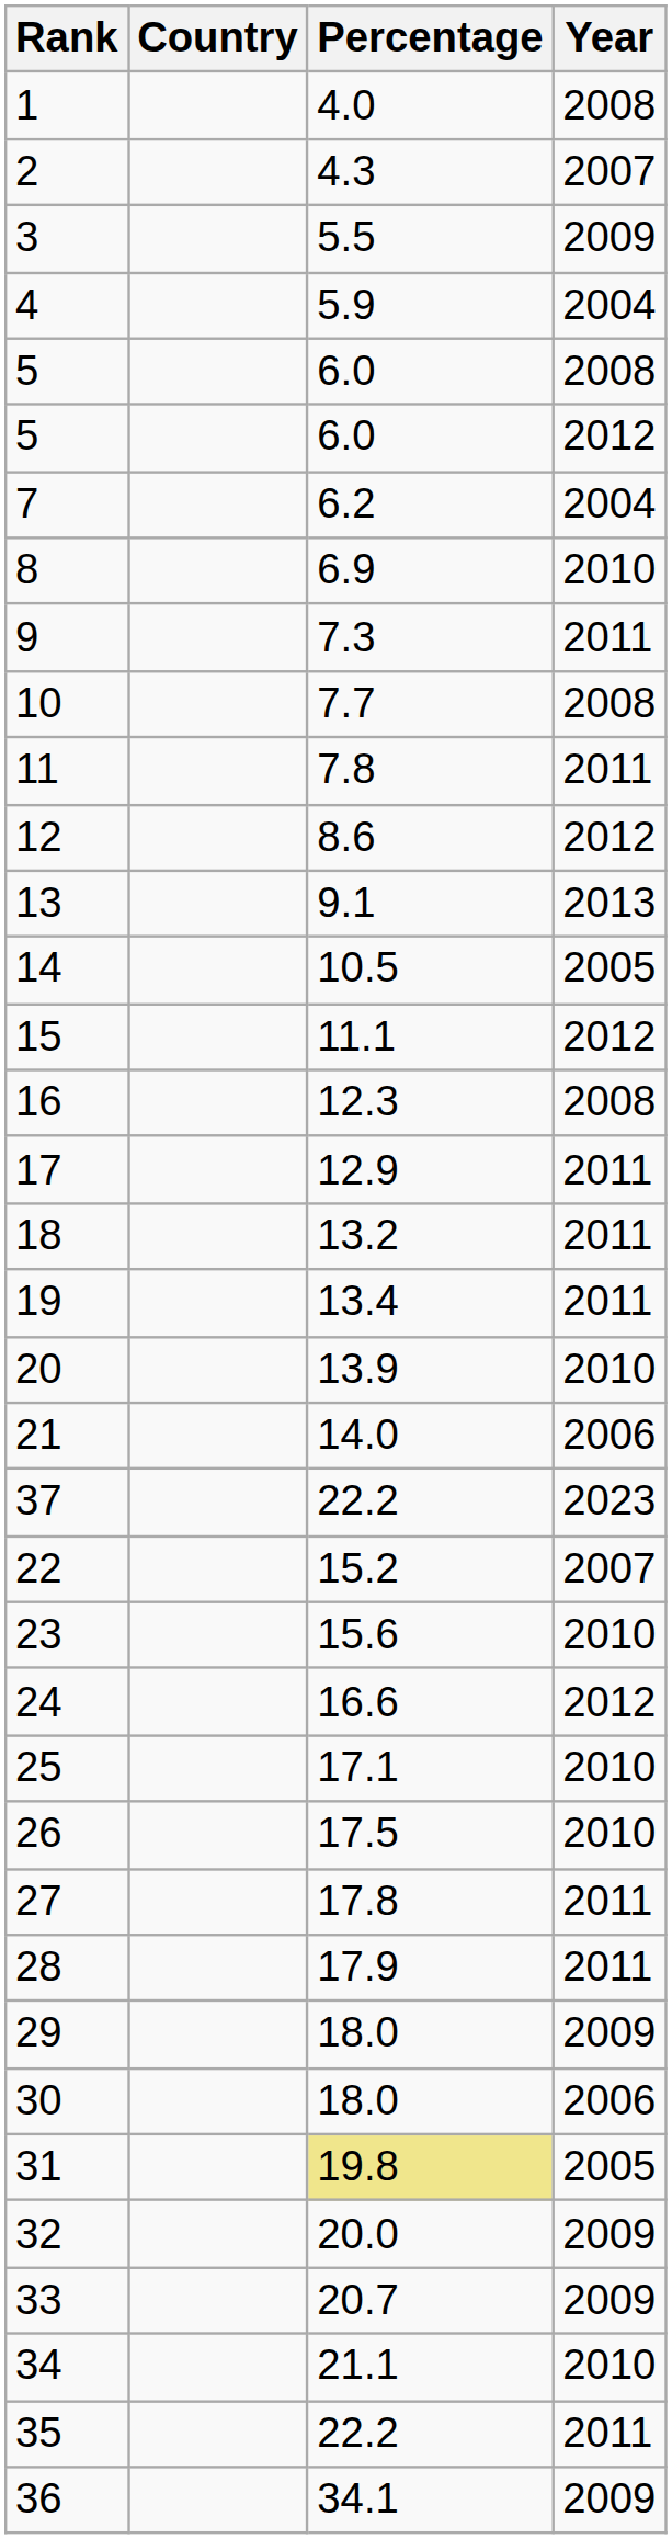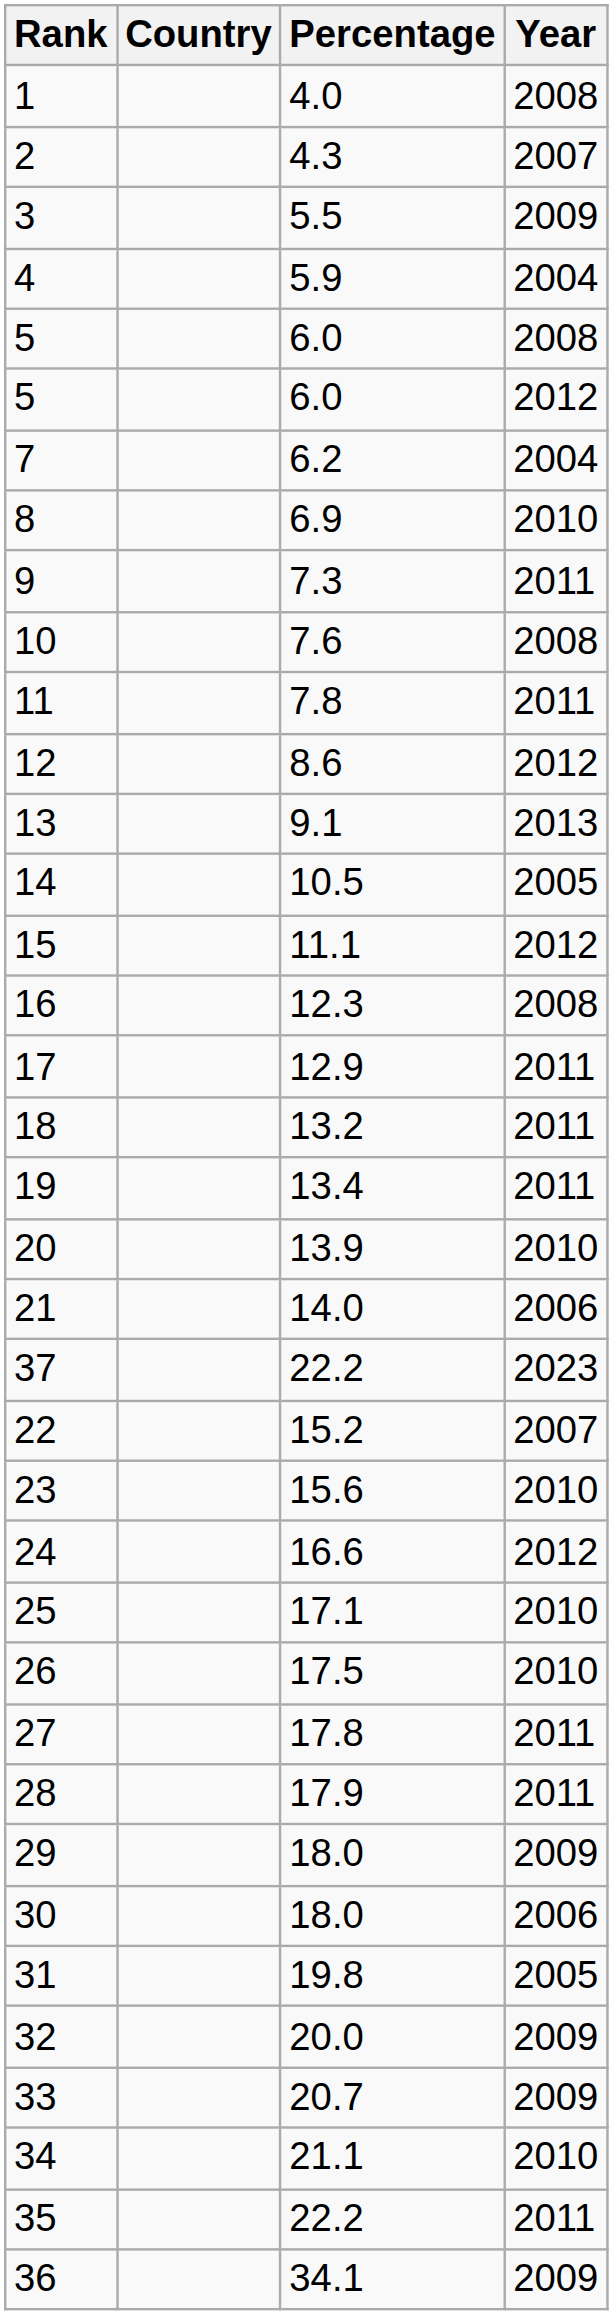10 | Percentage: 7.7 -> 7.6
31 | Percentage: khaki background -> no background
